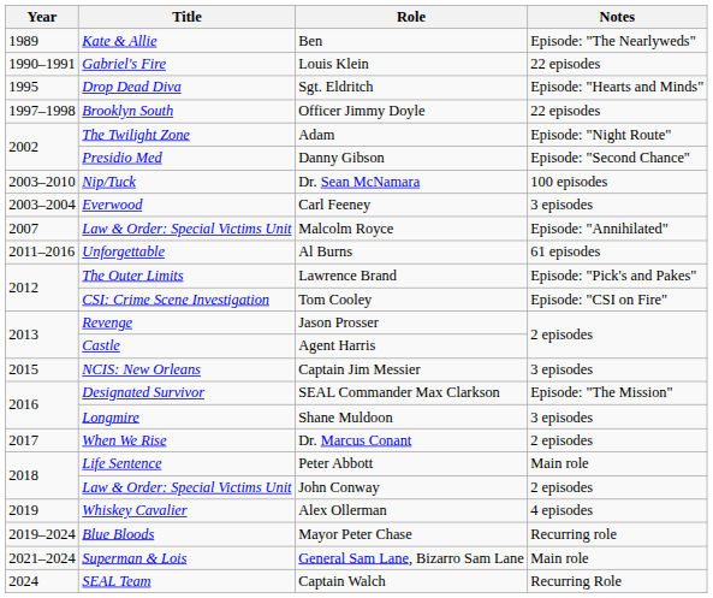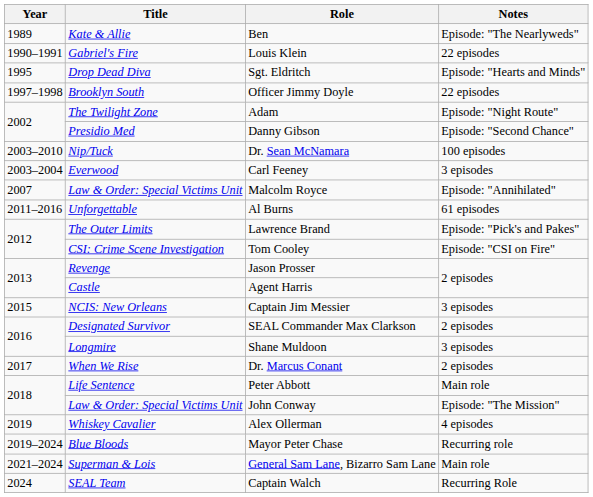SEAL Commander Max Clarkson | Notes: Episode: "The Mission" -> 2 episodes
John Conway | Notes: 2 episodes -> Episode: "The Mission"
